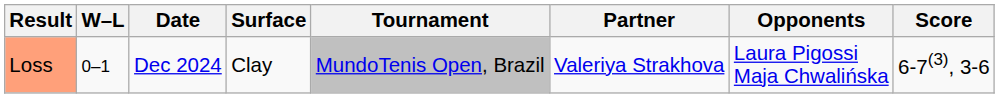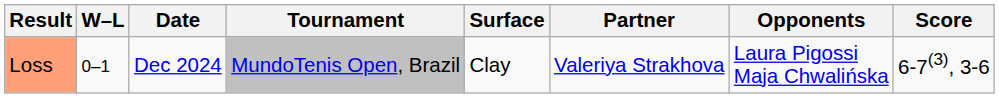columns swapped: Tournament <-> Surface
